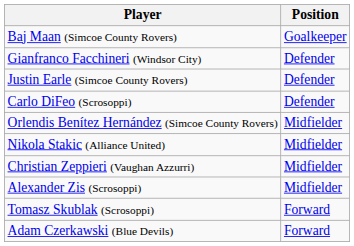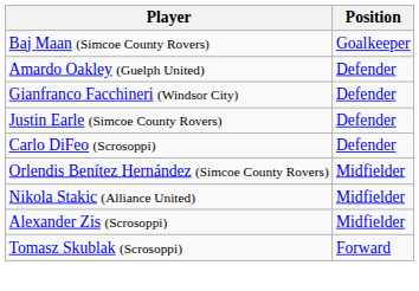+ row: Amardo Oakley (Guelph United) | Defender
- row: Christian Zeppieri (Vaughan Azzurri) | Midfielder
- row: Adam Czerkawski (Blue Devils) | Forward
